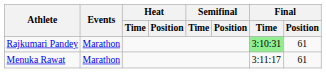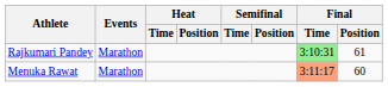Menuka Rawat | Final / Time: no background -> lightsalmon background
Menuka Rawat | Final / Position: 61 -> 60
